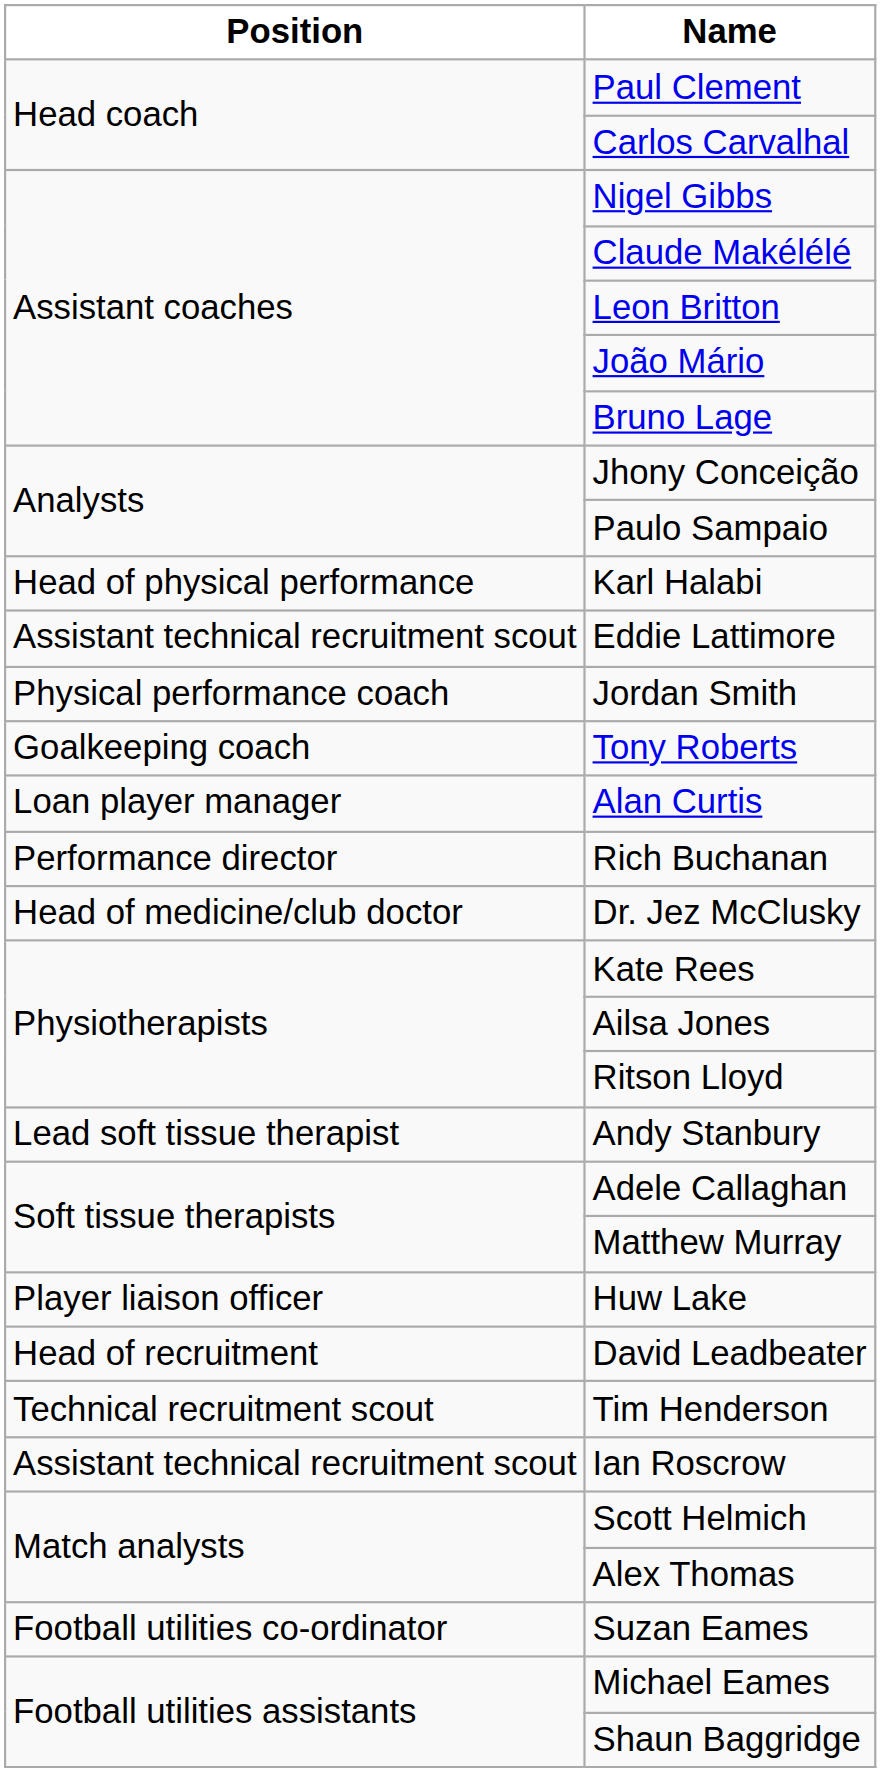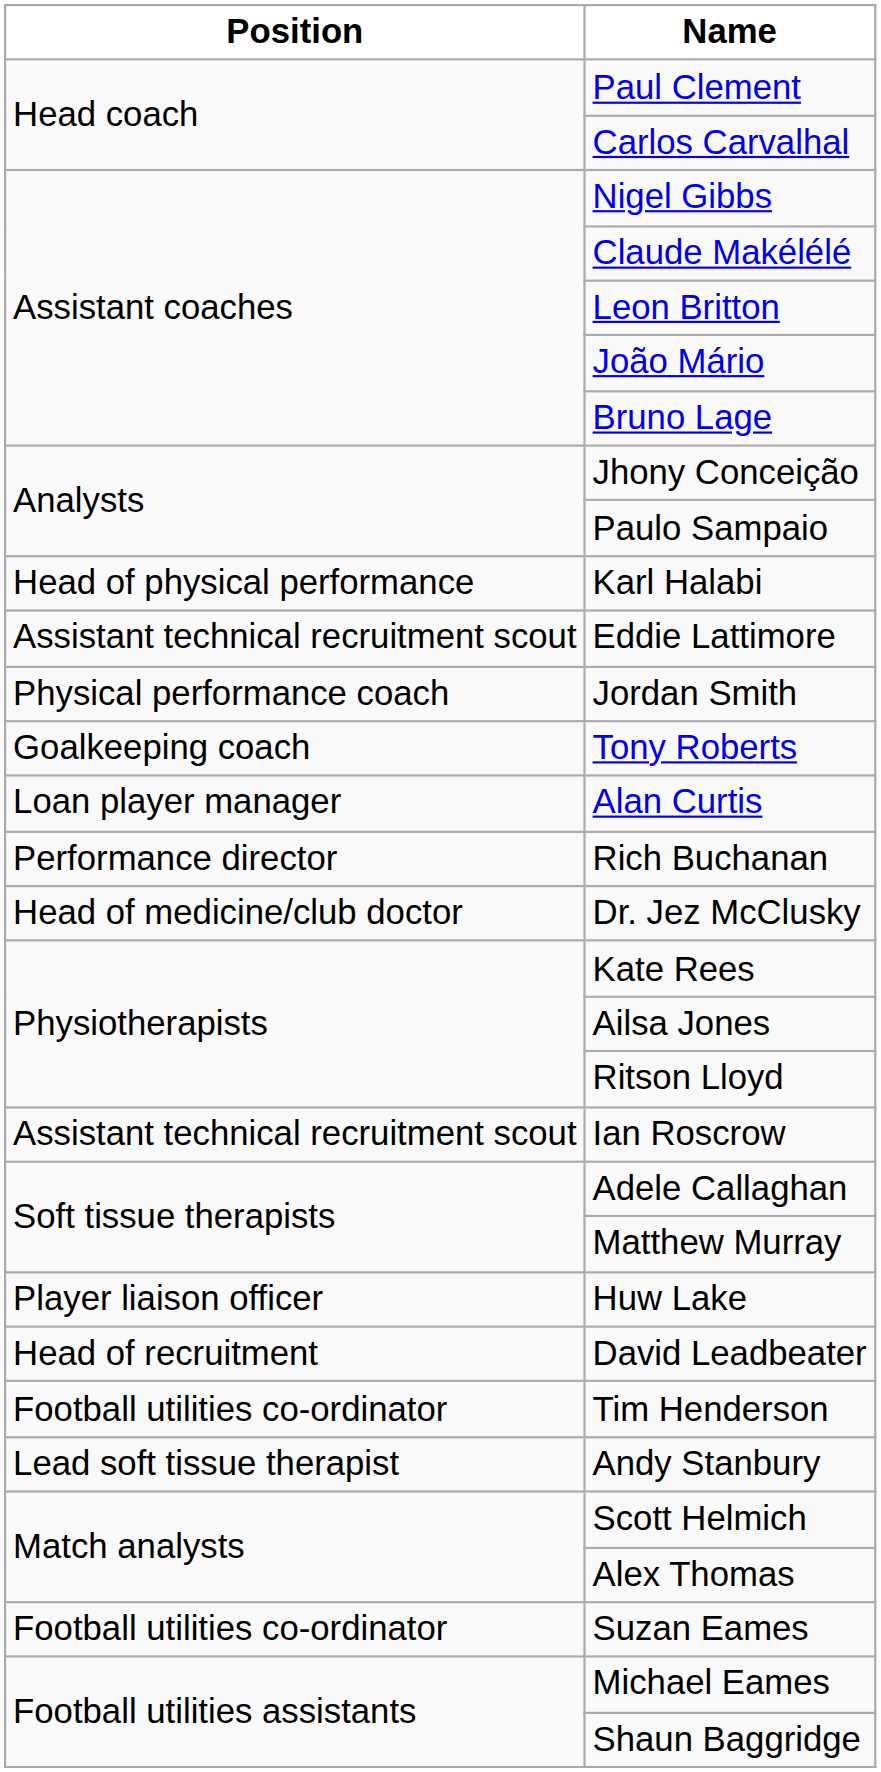rows swapped: Andy Stanbury <-> Ian Roscrow
Tim Henderson | Position: Technical recruitment scout -> Football utilities co-ordinator
